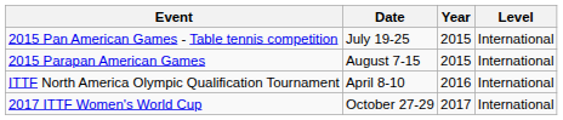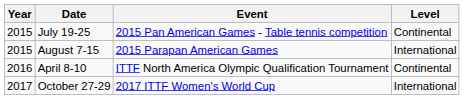columns swapped: Year <-> Event
July 19-25 | Level: International -> Continental
April 8-10 | Level: International -> Continental
